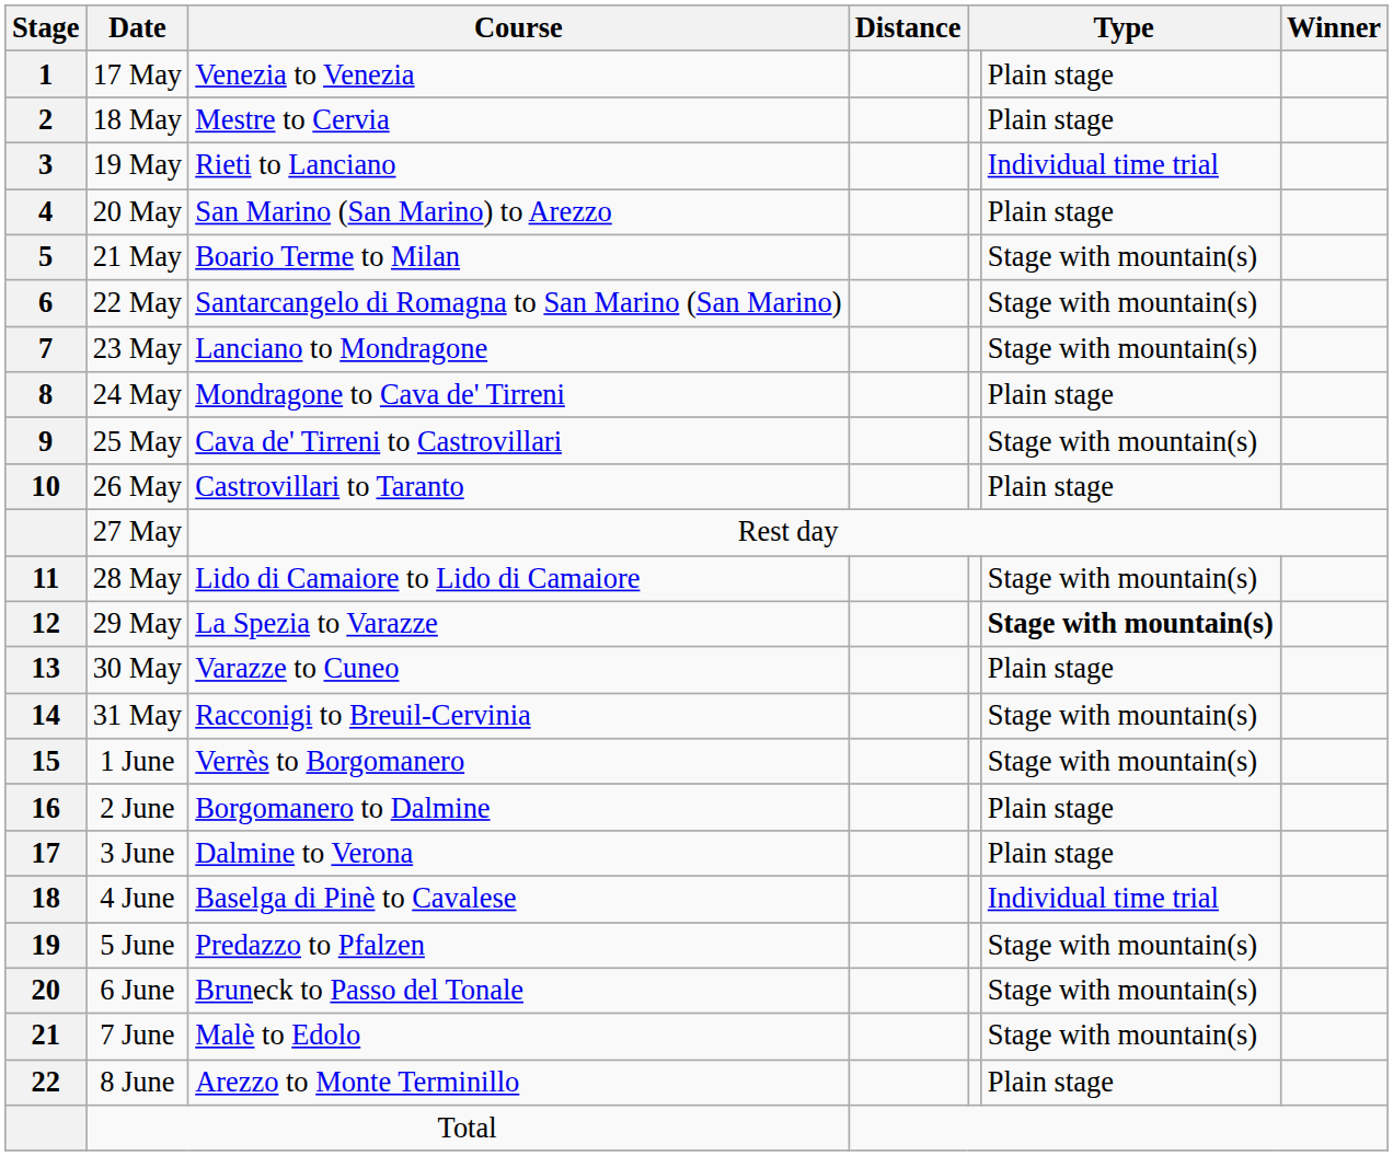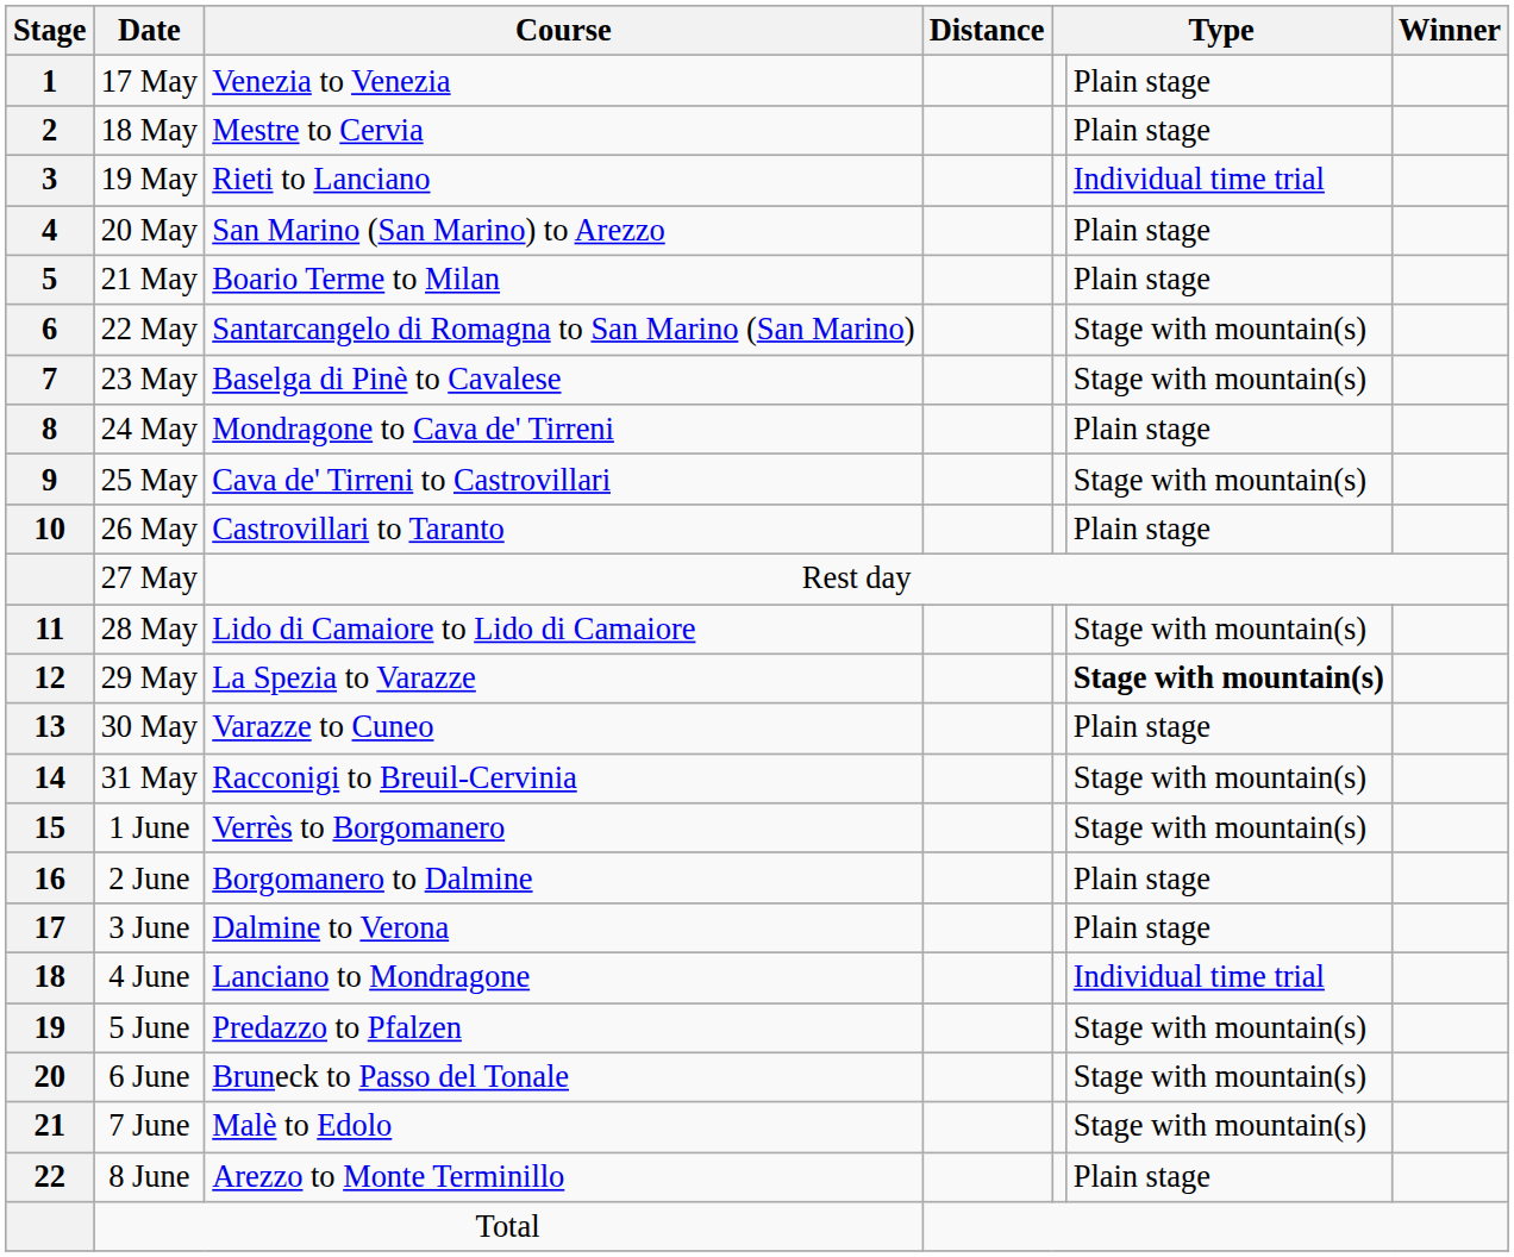21 May | column 6: Stage with mountain(s) -> Plain stage
23 May | Course: Lanciano to Mondragone -> Baselga di Pinè to Cavalese
4 June | Course: Baselga di Pinè to Cavalese -> Lanciano to Mondragone
